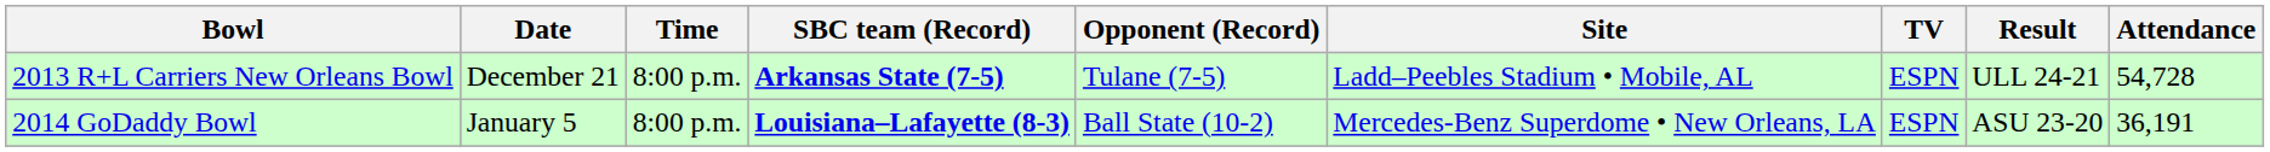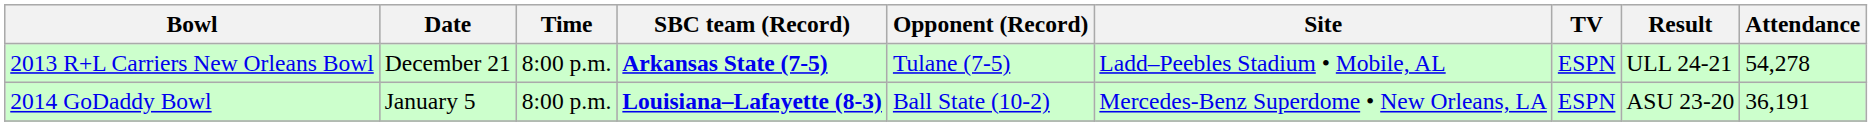2013 R+L Carriers New Orleans Bowl | Attendance: 54,728 -> 54,278
